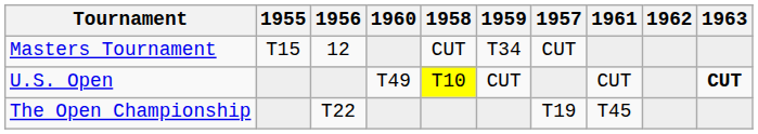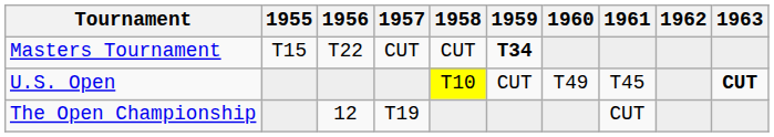columns swapped: 1957 <-> 1960
Masters Tournament | 1956: 12 -> T22
Masters Tournament | 1959: normal -> bold
U.S. Open | 1961: CUT -> T45
The Open Championship | 1956: T22 -> 12
The Open Championship | 1961: T45 -> CUT
